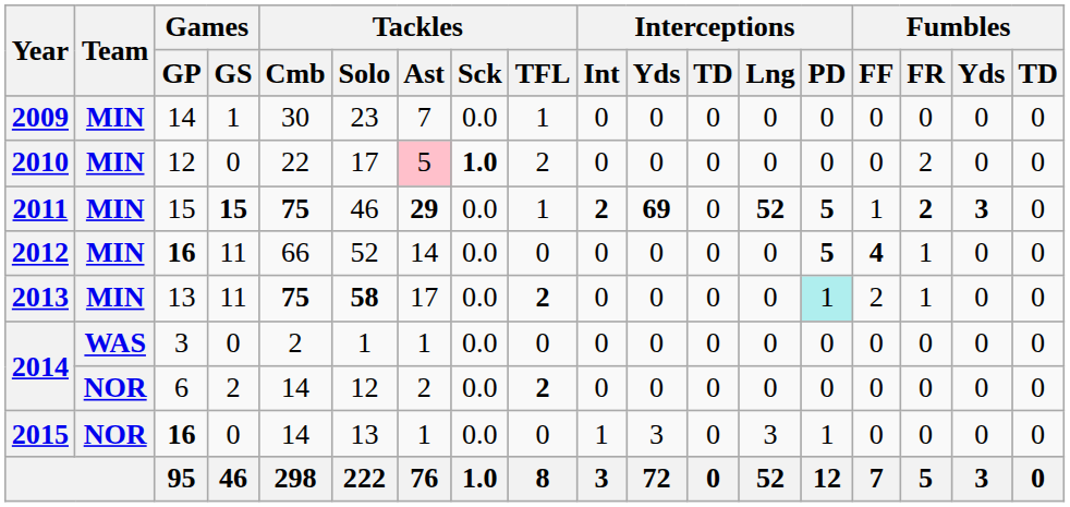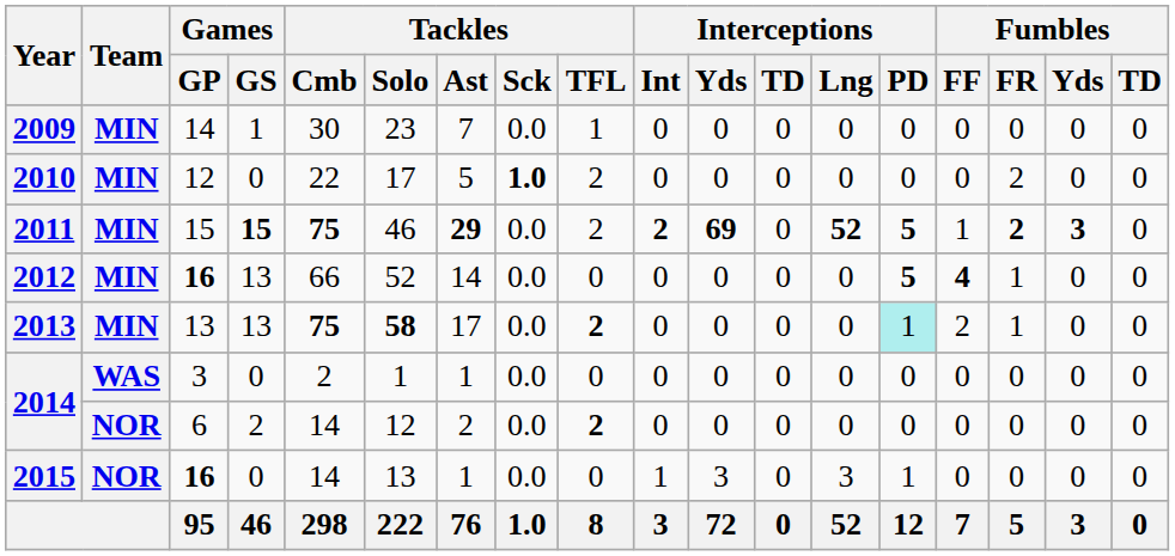2010 | Tackles / Ast: pink background -> no background
2011 | Tackles / TFL: 1 -> 2
2012 | Games / GS: 11 -> 13
2013 | Games / GS: 11 -> 13
